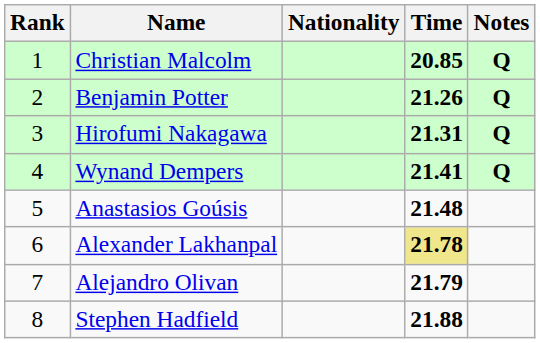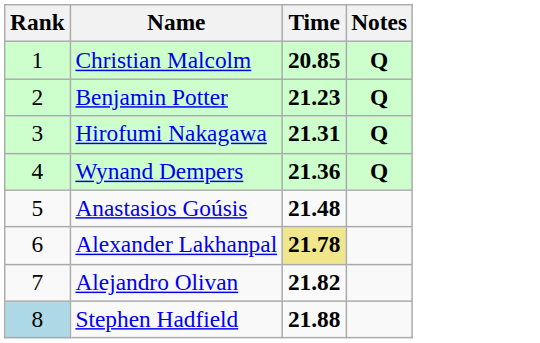- column: Nationality
Benjamin Potter | Time: 21.26 -> 21.23
Wynand Dempers | Time: 21.41 -> 21.36
Alejandro Olivan | Time: 21.79 -> 21.82
Stephen Hadfield | Rank: no background -> lightblue background
